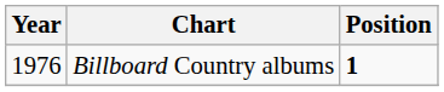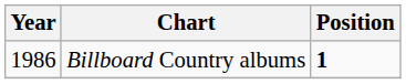Billboard Country albums | Year: 1976 -> 1986
